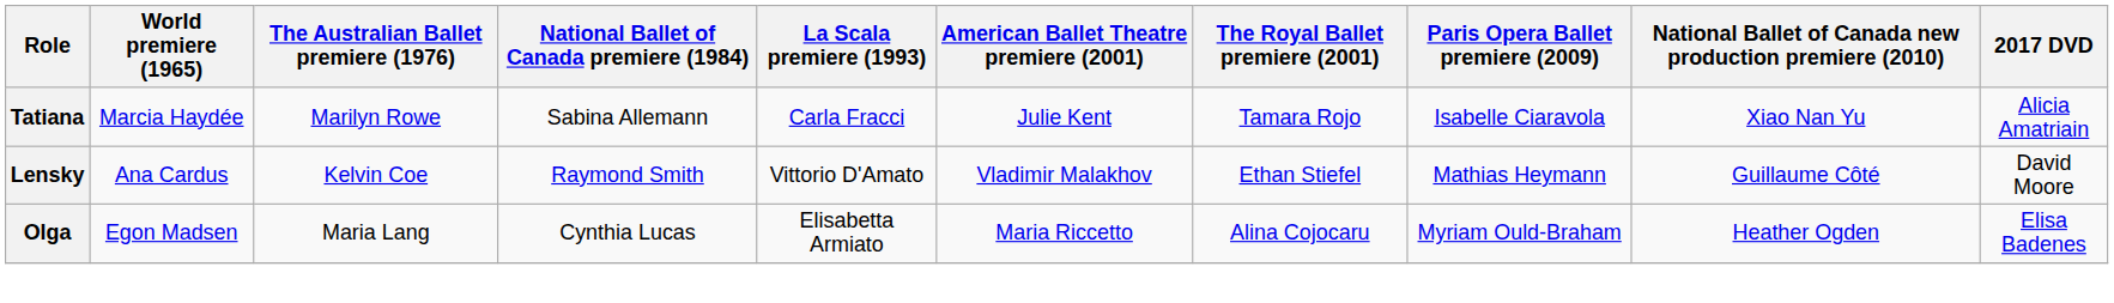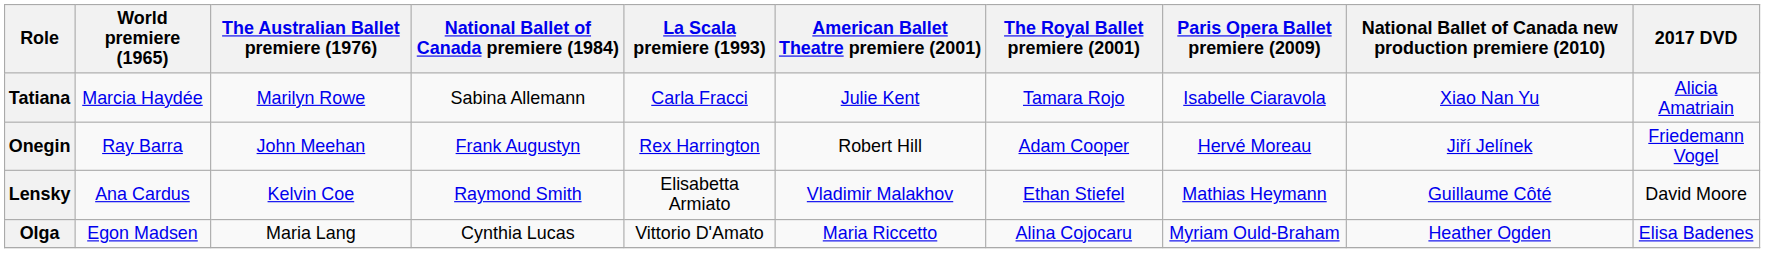+ row: Onegin | Ray Barra | John Meehan | Frank Augustyn | Rex Harrington | Robert Hill | Adam Cooper | Hervé Moreau | Jiří Jelínek | Friedemann Vogel
Lensky | La Scala premiere (1993): Vittorio D'Amato -> Elisabetta Armiato
Olga | La Scala premiere (1993): Elisabetta Armiato -> Vittorio D'Amato
